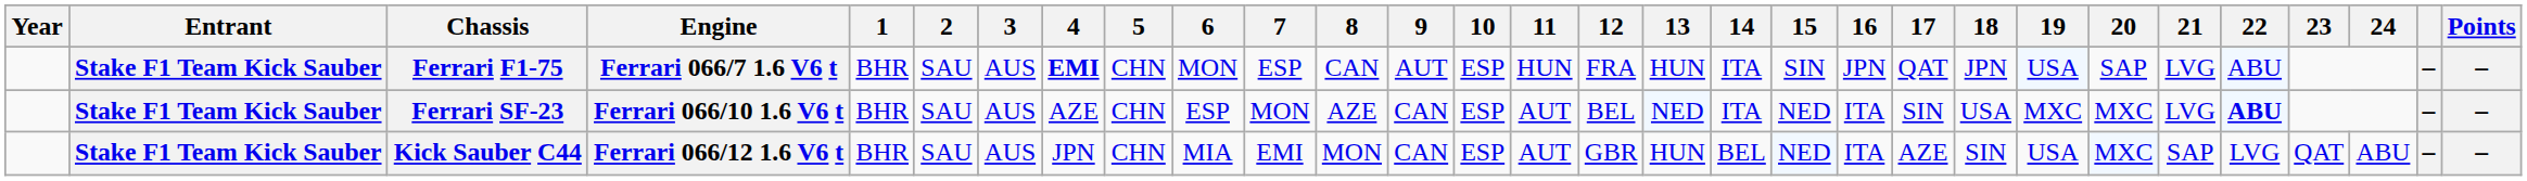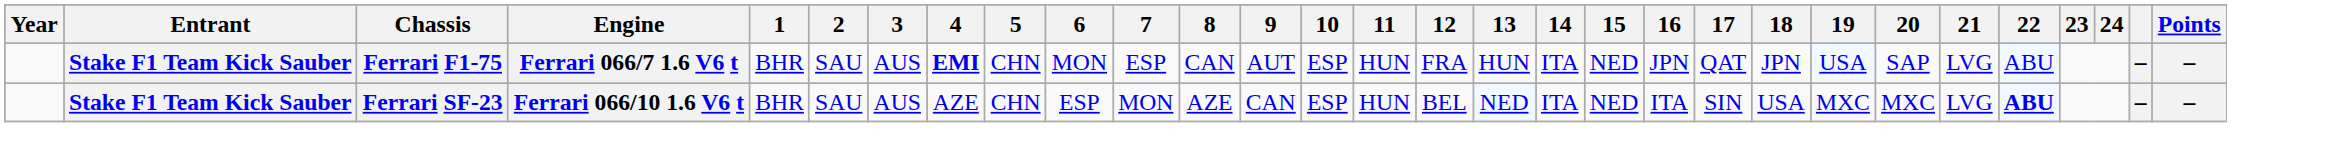Ferrari F1-75 | 15: SIN -> NED
Ferrari SF-23 | 11: AUT -> HUN
- row: Stake F1 Team Kick Sauber | Kick Sauber C44 | Ferrari 066/12 1.6 V6 t | BHR | SAU | AUS | JPN | CHN | MIA | EMI | MON | CAN | ESP | AUT | GBR | HUN | BEL | NED | ITA | AZE | SIN | USA | MXC | SAP | LVG | QAT | ABU | – | –
